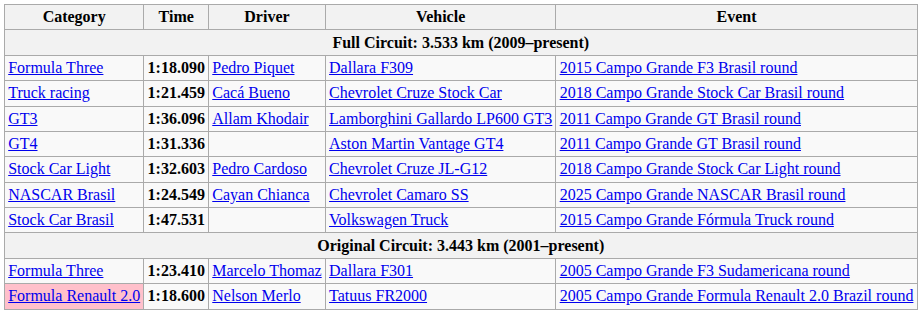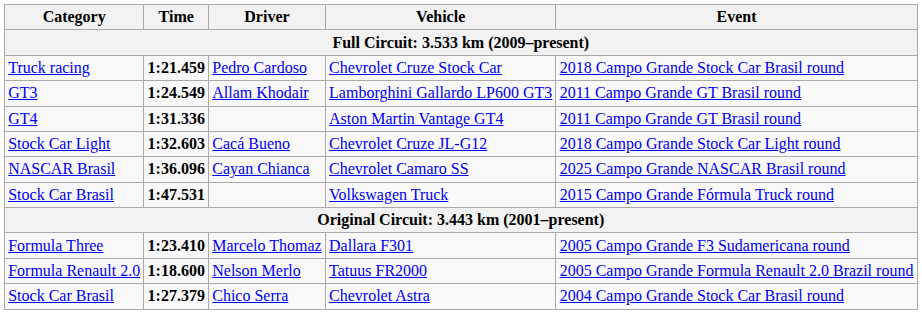- row: Formula Three | 1:18.090 | Pedro Piquet | Dallara F309 | 2015 Campo Grande F3 Brasil round
Chevrolet Cruze Stock Car | Driver: Cacá Bueno -> Pedro Cardoso
Lamborghini Gallardo LP600 GT3 | Time: 1:36.096 -> 1:24.549
Chevrolet Cruze JL-G12 | Driver: Pedro Cardoso -> Cacá Bueno
Chevrolet Camaro SS | Time: 1:24.549 -> 1:36.096
Tatuus FR2000 | Category: pink background -> no background
+ row: Stock Car Brasil | 1:27.379 | Chico Serra | Chevrolet Astra | 2004 Campo Grande Stock Car Brasil round
